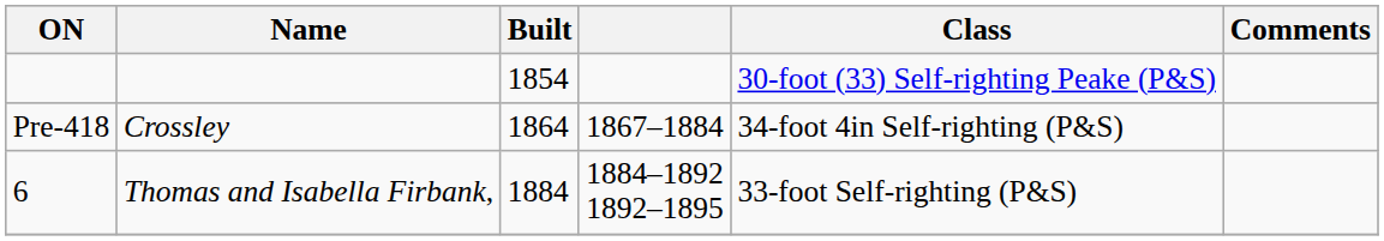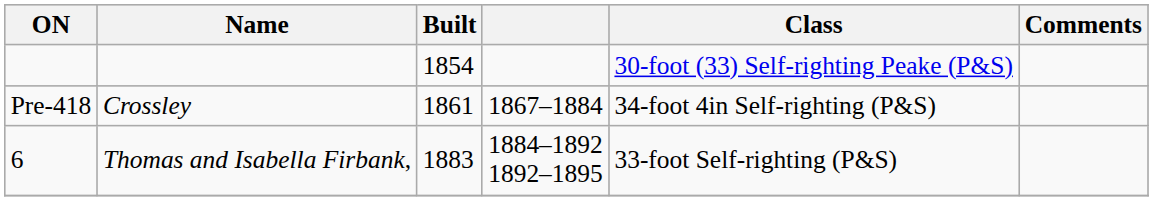Crossley | Built: 1864 -> 1861
Thomas and Isabella Firbank, | Built: 1884 -> 1883
